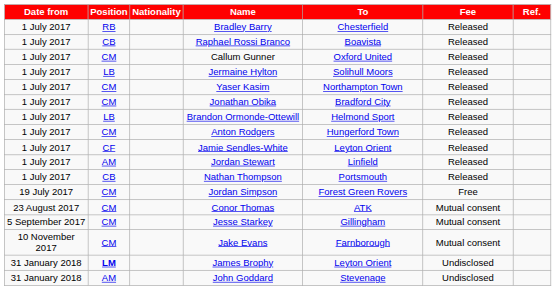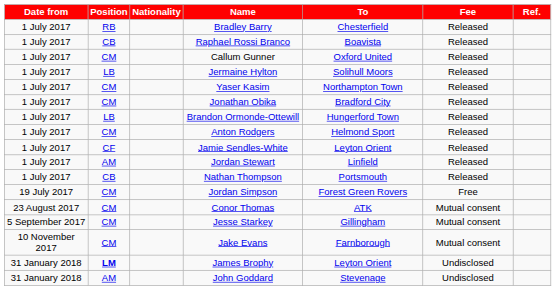Brandon Ormonde-Ottewill | To: Helmond Sport -> Hungerford Town
Anton Rodgers | To: Hungerford Town -> Helmond Sport
